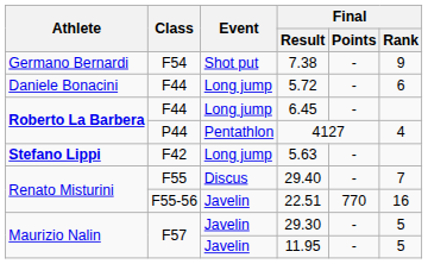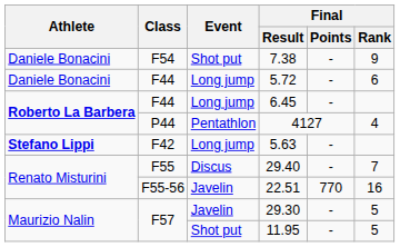7.38 | Athlete: Germano Bernardi -> Daniele Bonacini
11.95 | Event: Javelin -> Shot put
